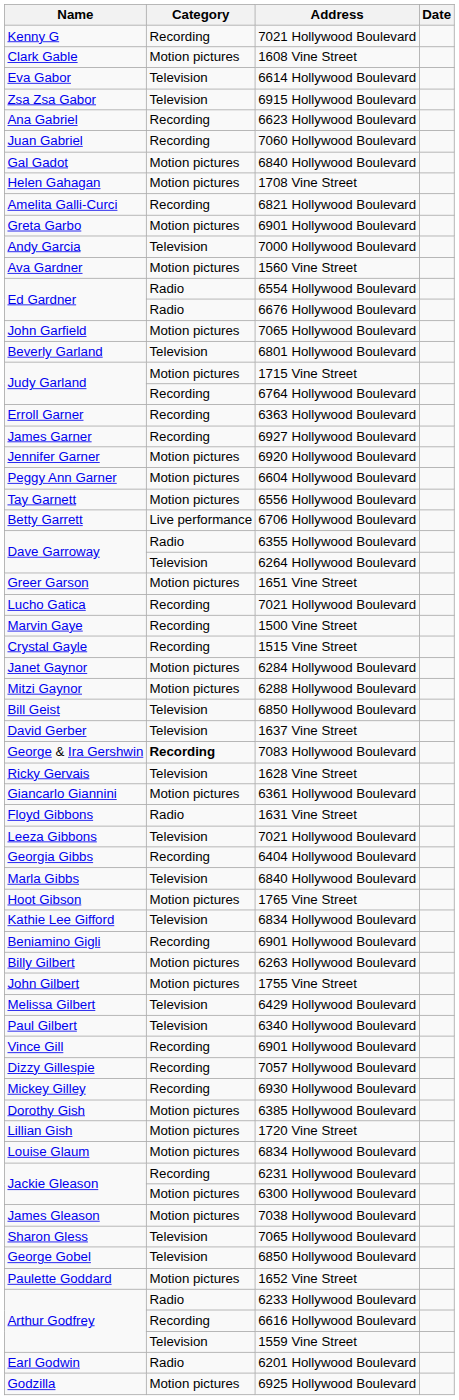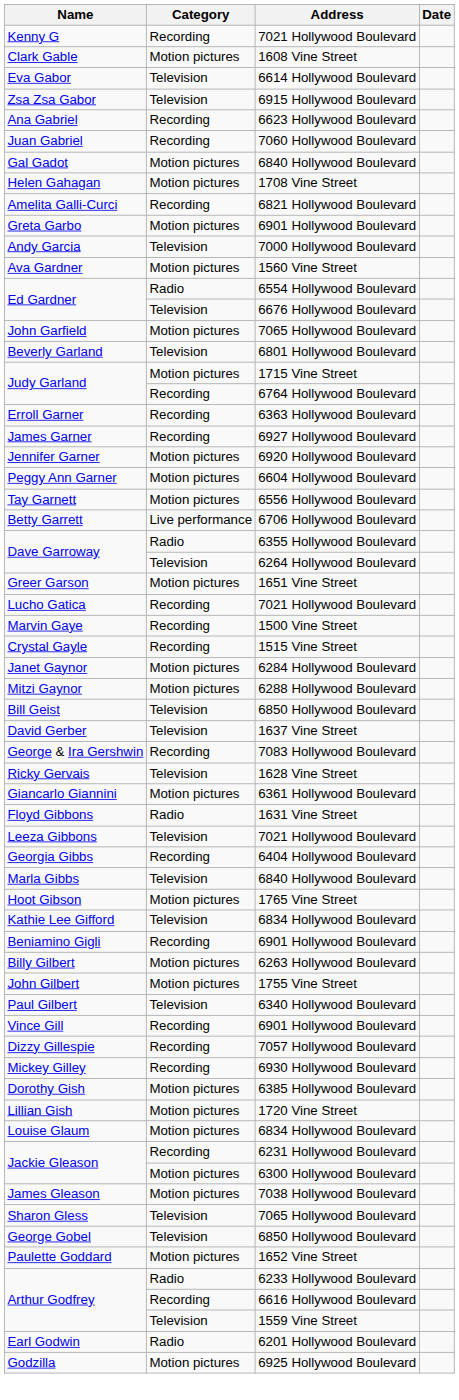Ed Gardner / 6676 Hollywood Boulevard | Category: Radio -> Television
George & Ira Gershwin | Category: bold -> normal
- row: Melissa Gilbert | Television | 6429 Hollywood Boulevard
